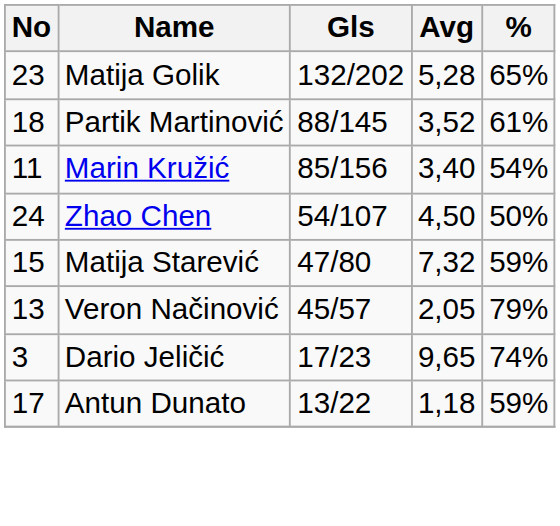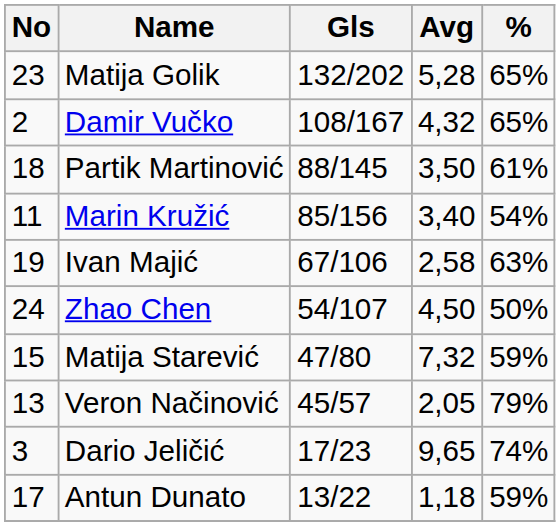+ row: 2 | Damir Vučko | 108/167 | 4,32 | 65%
Partik Martinović | Avg: 3,52 -> 3,50
+ row: 19 | Ivan Majić | 67/106 | 2,58 | 63%
